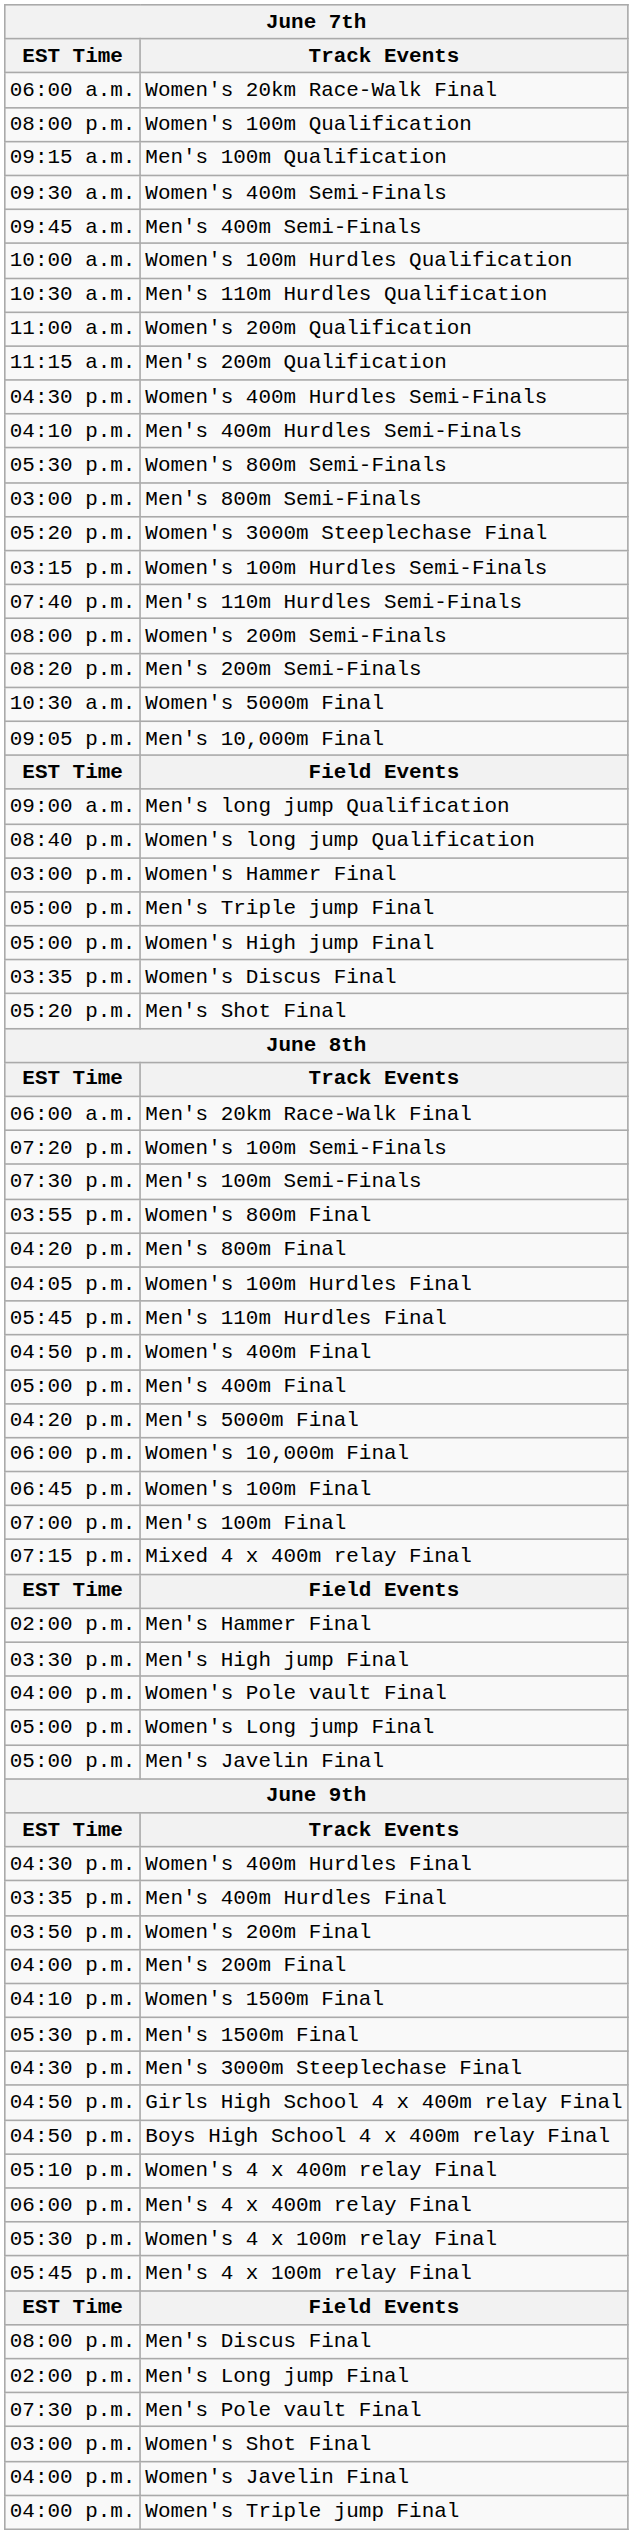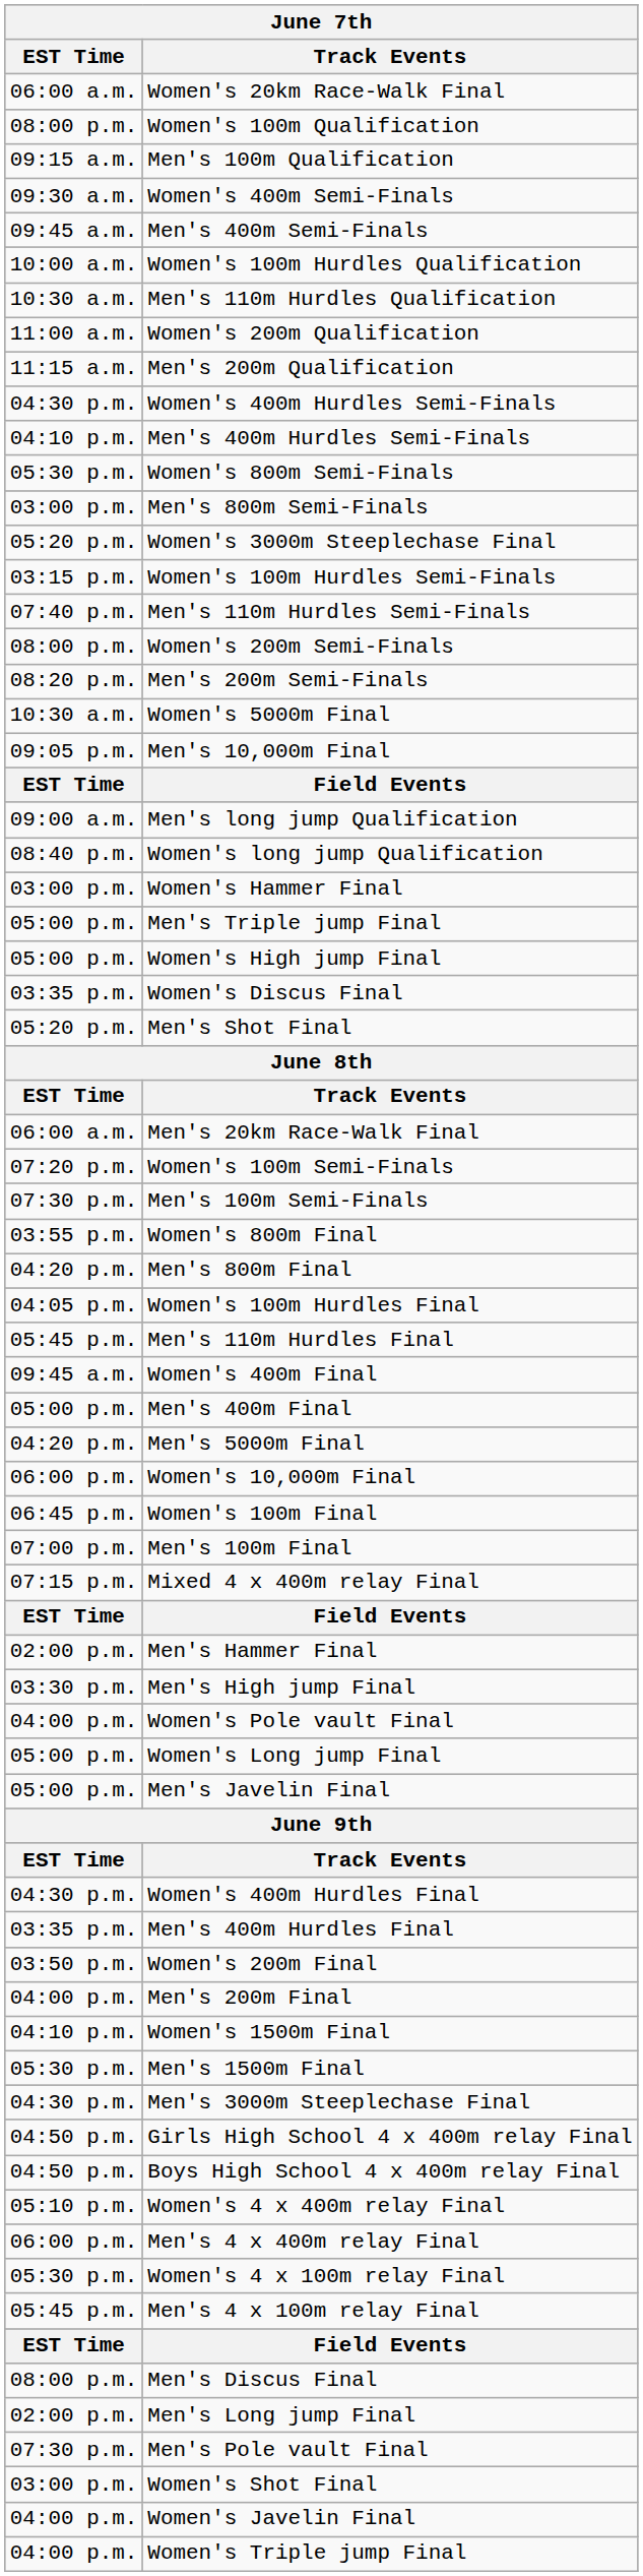Women's 400m Final | EST Time: 04:50 p.m. -> 09:45 a.m.
